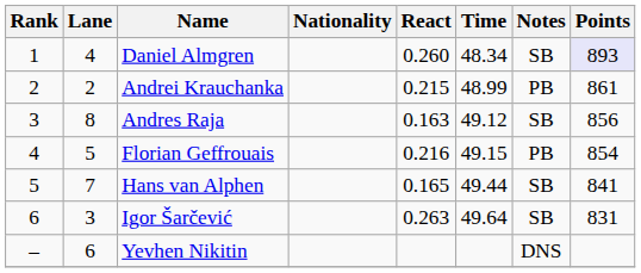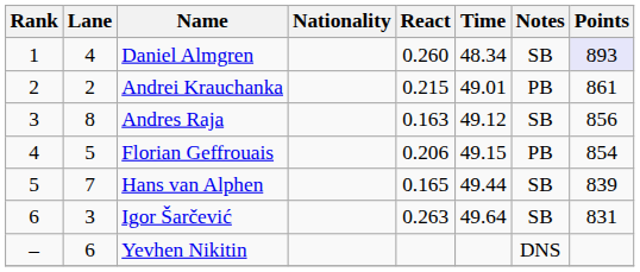Andrei Krauchanka | Time: 48.99 -> 49.01
Florian Geffrouais | React: 0.216 -> 0.206
Hans van Alphen | Points: 841 -> 839
